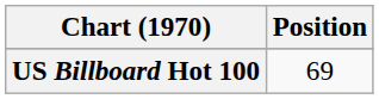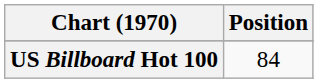US Billboard Hot 100 | Position: 69 -> 84
